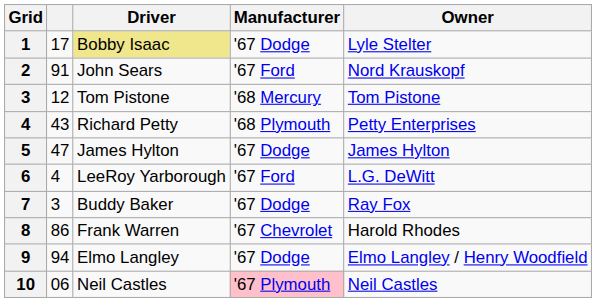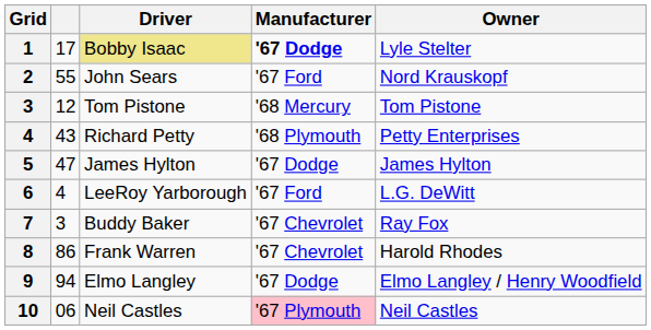1 | Manufacturer: normal -> bold
2 | column 2: 91 -> 55
7 | Manufacturer: '67 Dodge -> '67 Chevrolet
